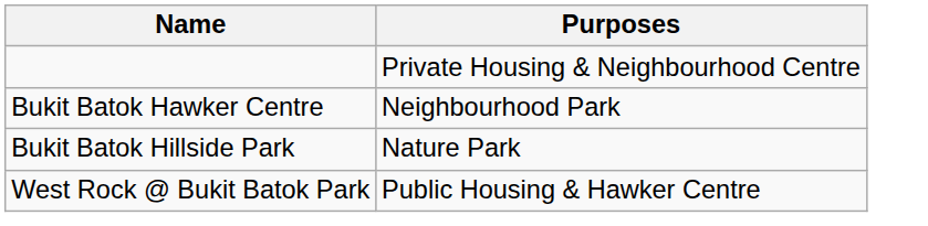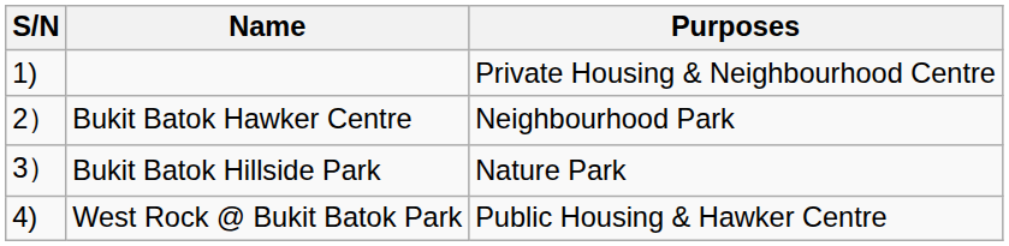+ column: S/N | 1) | 2） | 3） | 4)
